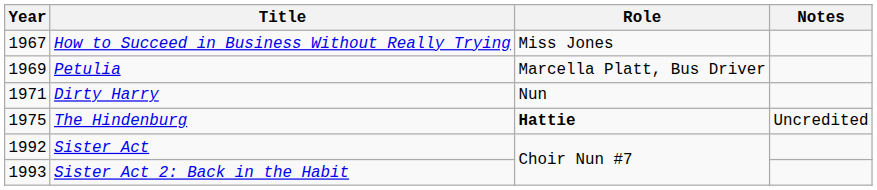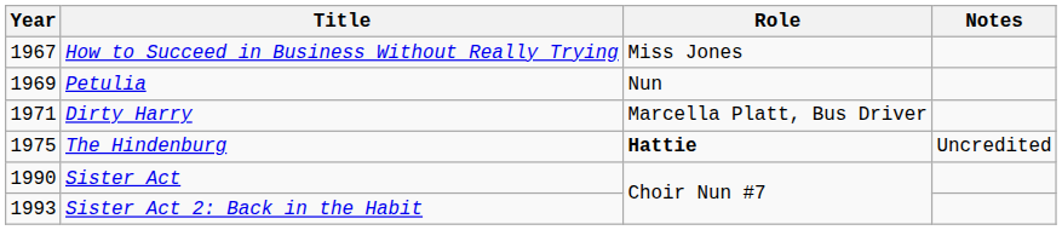Petulia | Role: Marcella Platt, Bus Driver -> Nun
Dirty Harry | Role: Nun -> Marcella Platt, Bus Driver
Sister Act | Year: 1992 -> 1990
